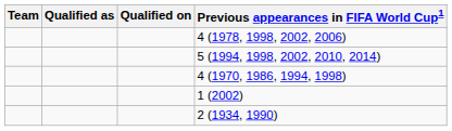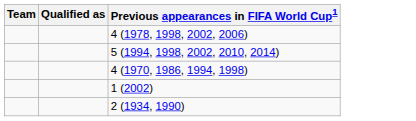- column: Qualified on
